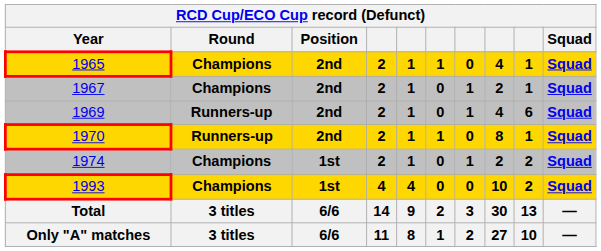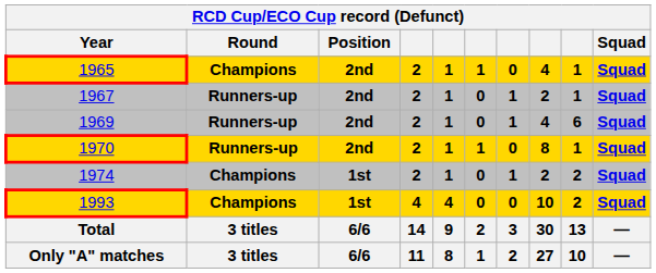1967 | Round: Champions -> Runners-up
